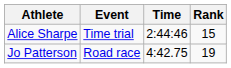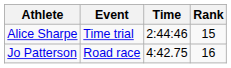Jo Patterson | Rank: 19 -> 16
